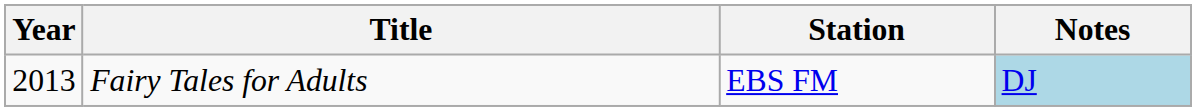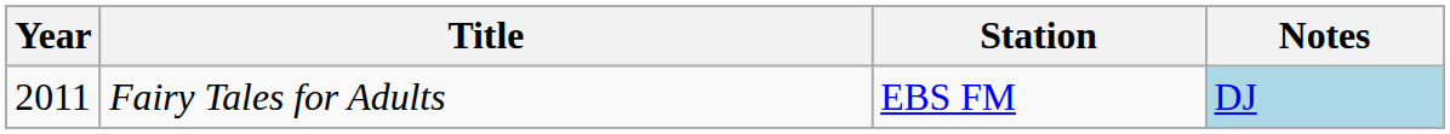Fairy Tales for Adults | Year: 2013 -> 2011
